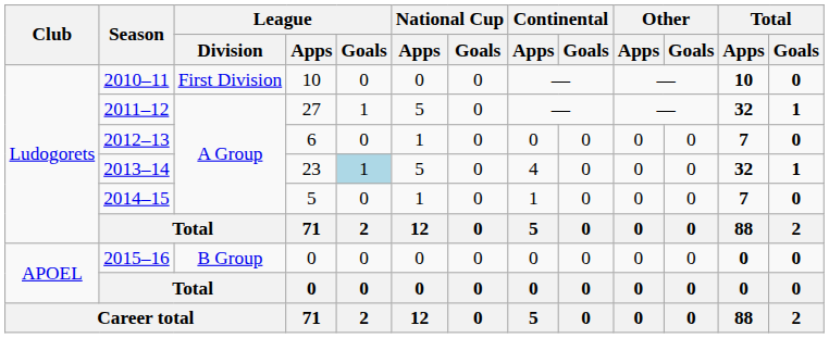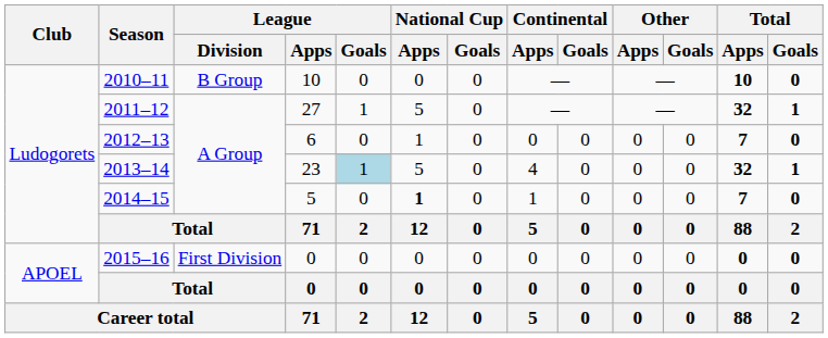2010–11 | League / Division: First Division -> B Group
2014–15 | National Cup / Apps: normal -> bold
2015–16 | League / Division: B Group -> First Division
